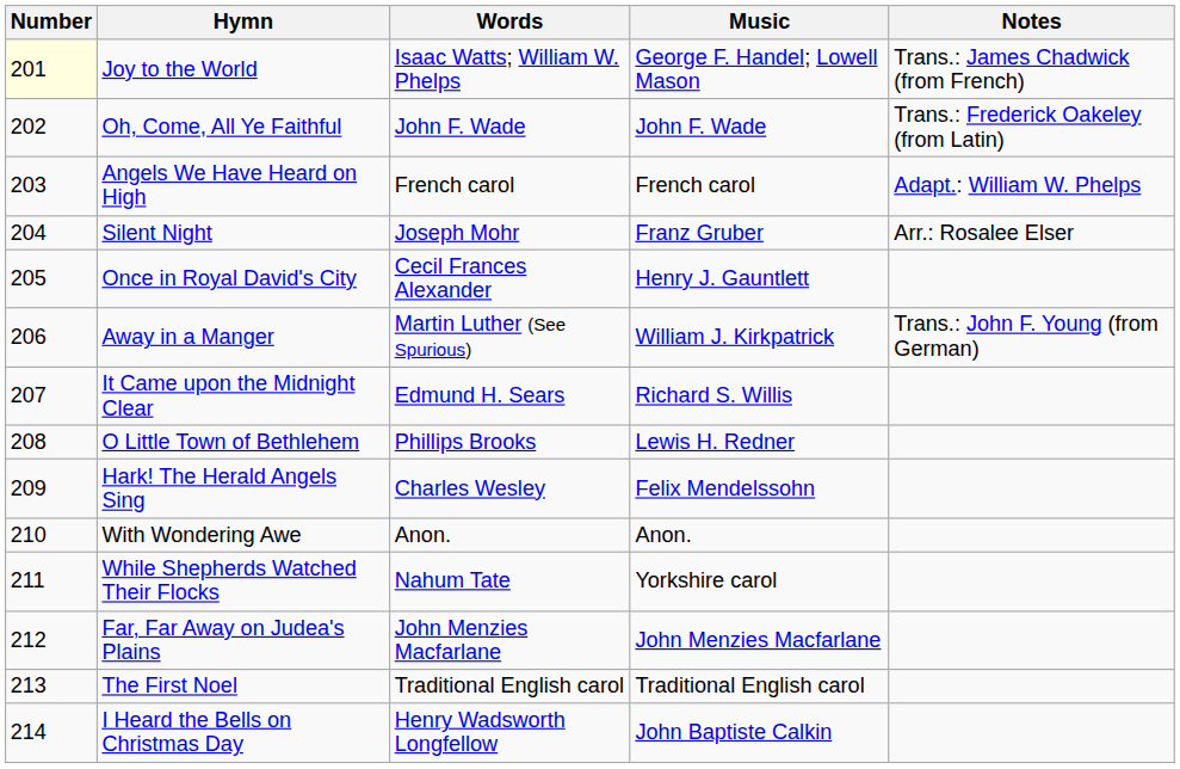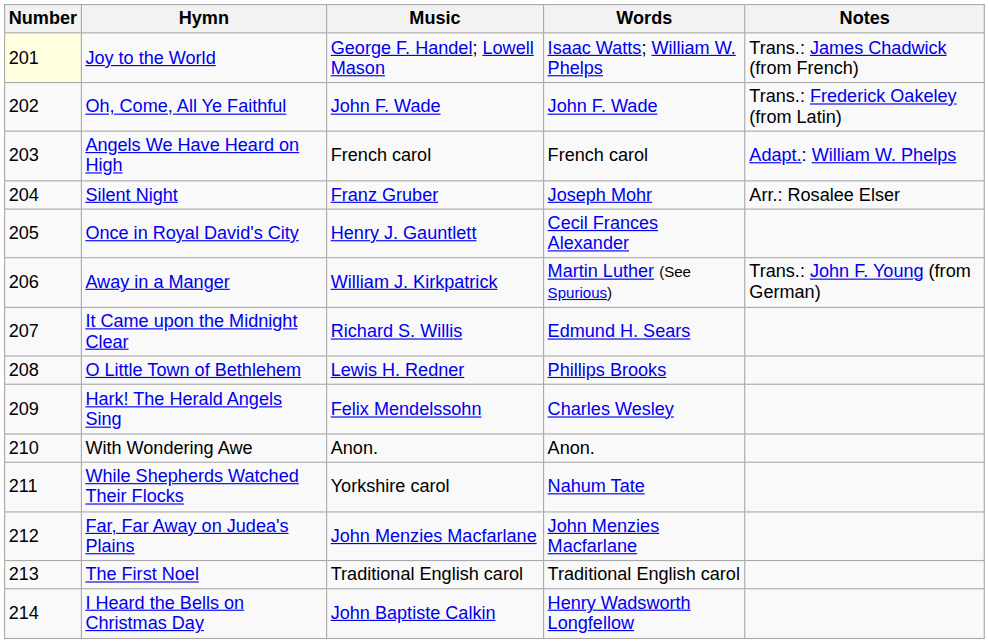columns swapped: Words <-> Music
